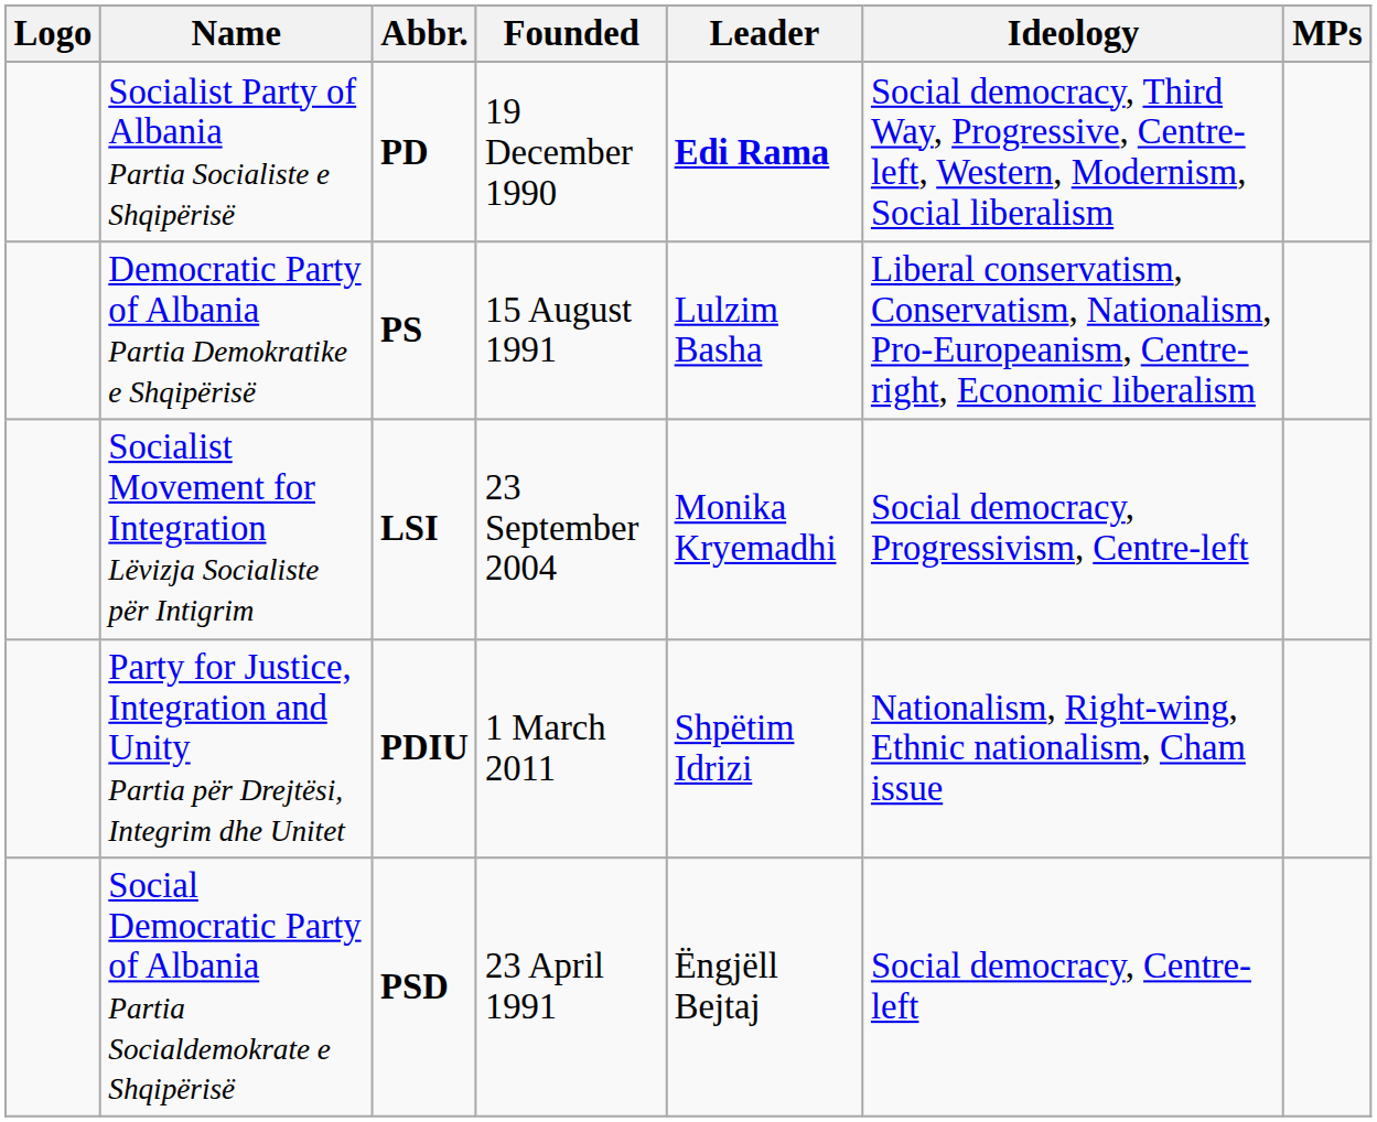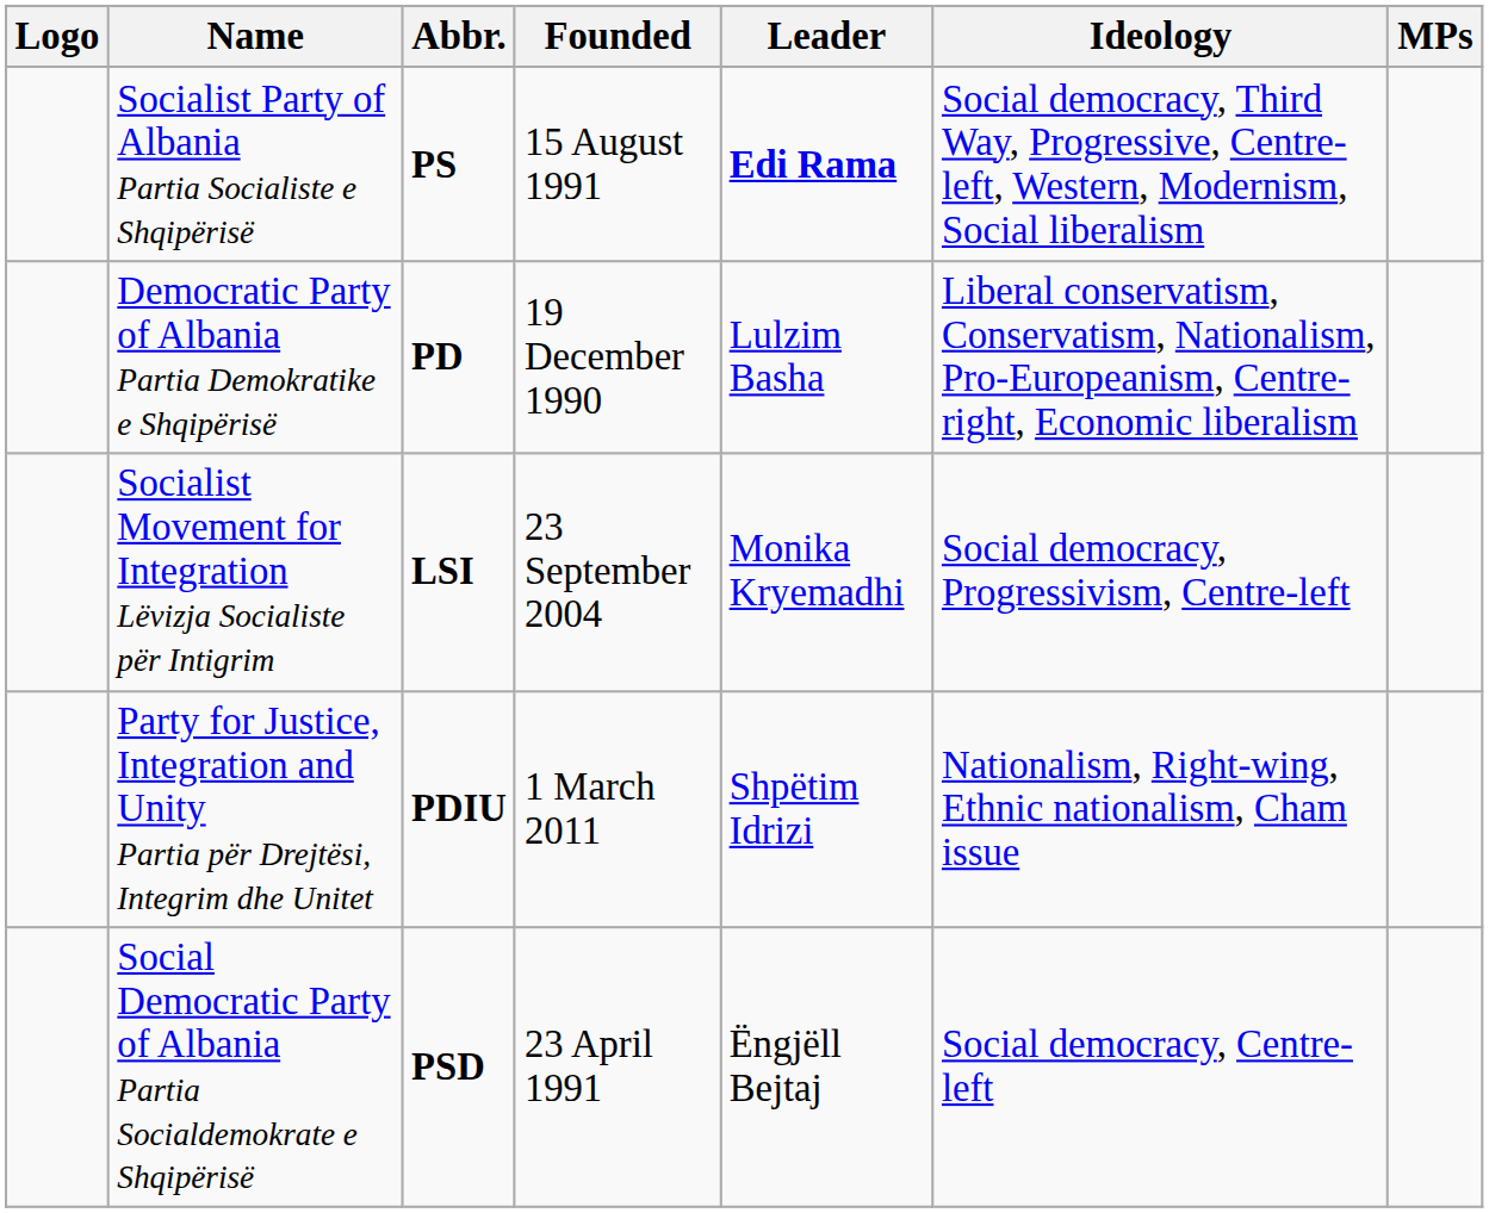Socialist Party of Albania Partia Socialiste e Shqipërisë | Abbr.: PD -> PS
Socialist Party of Albania Partia Socialiste e Shqipërisë | Founded: 19 December 1990 -> 15 August 1991
Democratic Party of Albania Partia Demokratike e Shqipërisë | Abbr.: PS -> PD
Democratic Party of Albania Partia Demokratike e Shqipërisë | Founded: 15 August 1991 -> 19 December 1990
